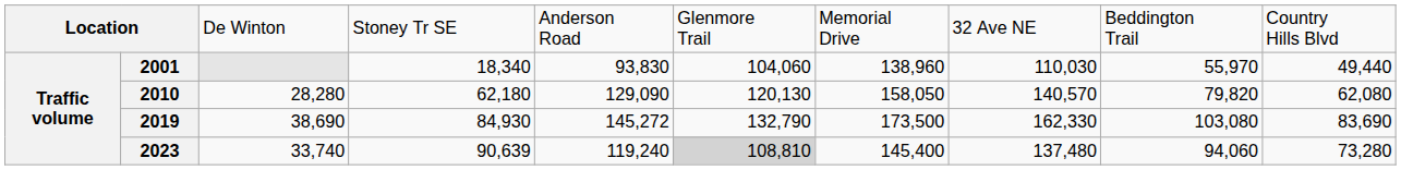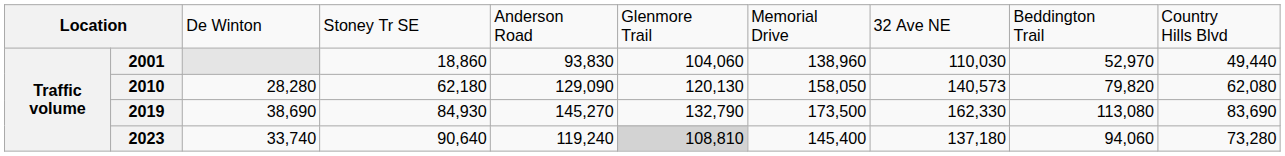2001 | column 4: 18,340 -> 18,860
2001 | column 9: 55,970 -> 52,970
2010 | column 8: 140,570 -> 140,573
2019 | column 5: 145,272 -> 145,270
2019 | column 9: 103,080 -> 113,080
2023 | column 4: 90,639 -> 90,640
2023 | column 8: 137,480 -> 137,180
